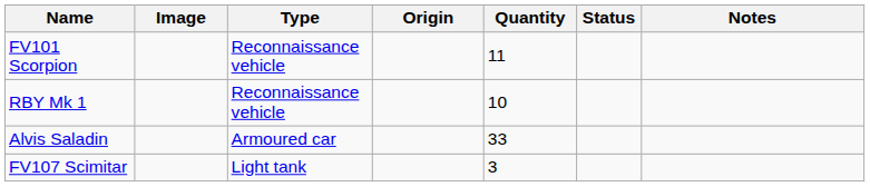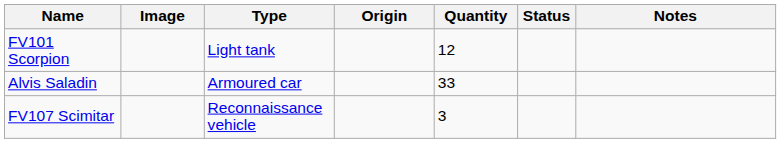FV101 Scorpion | Type: Reconnaissance vehicle -> Light tank
FV101 Scorpion | Quantity: 11 -> 12
- row: RBY Mk 1 | Reconnaissance vehicle | 10
FV107 Scimitar | Type: Light tank -> Reconnaissance vehicle
